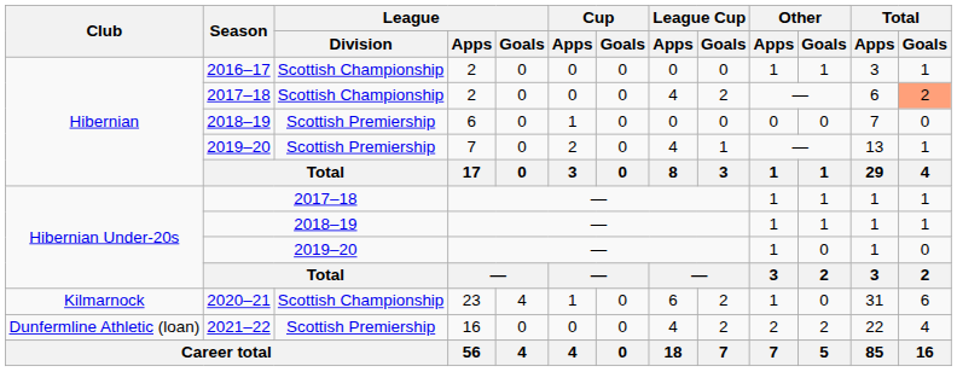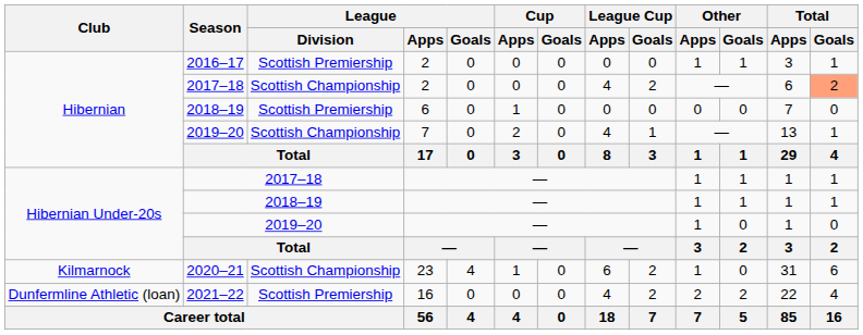2016–17 | League / Division: Scottish Championship -> Scottish Premiership
2019–20 / 7 | League / Division: Scottish Premiership -> Scottish Championship
